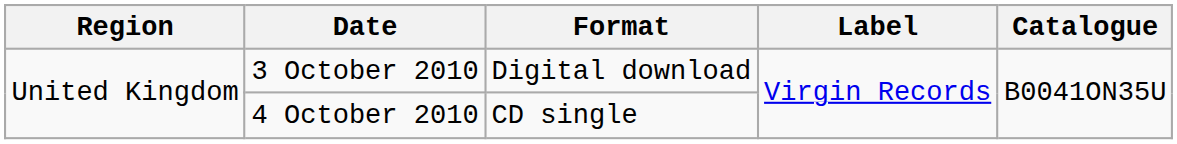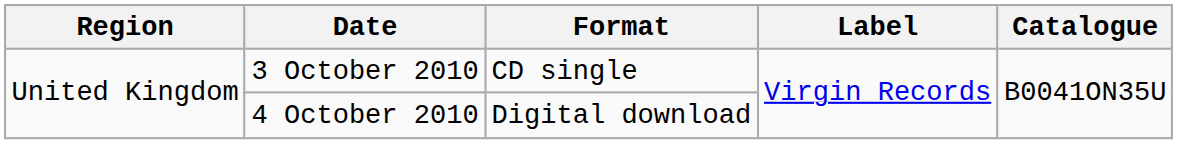3 October 2010 | Format: Digital download -> CD single
4 October 2010 | Format: CD single -> Digital download
